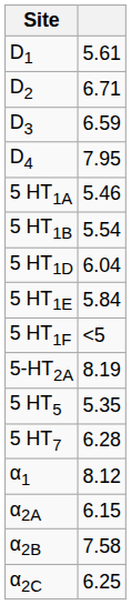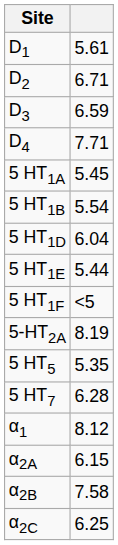D4 | column 2: 7.95 -> 7.71
5 HT1A | column 2: 5.46 -> 5.45
5 HT1E | column 2: 5.84 -> 5.44
